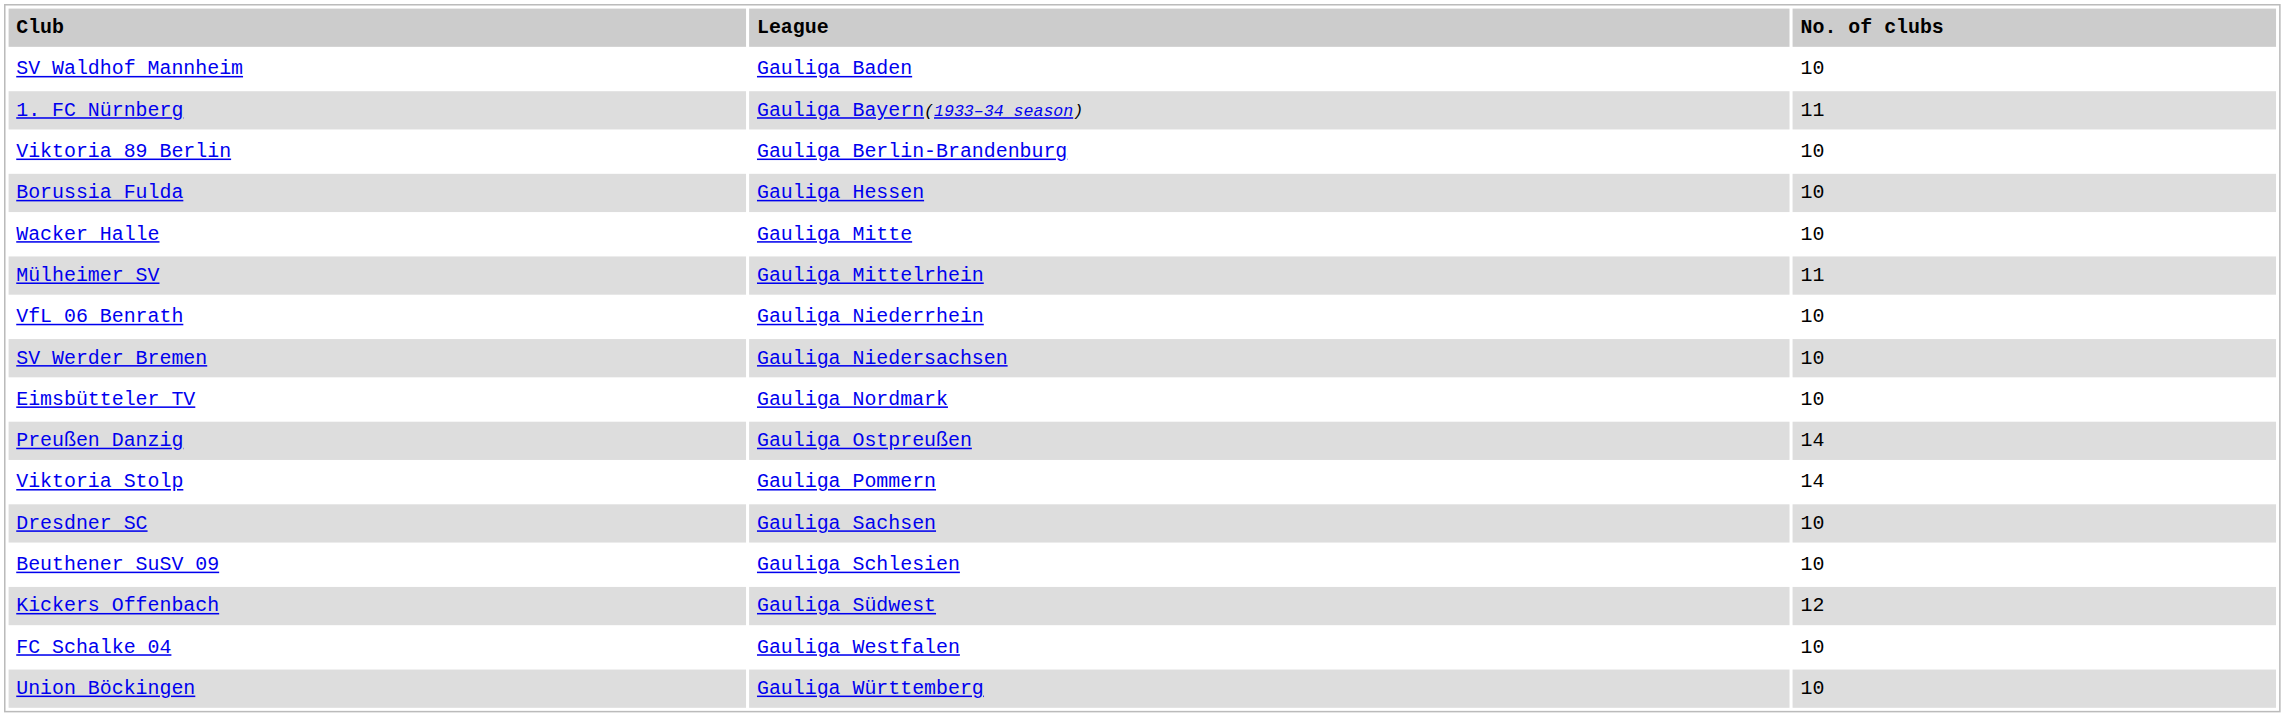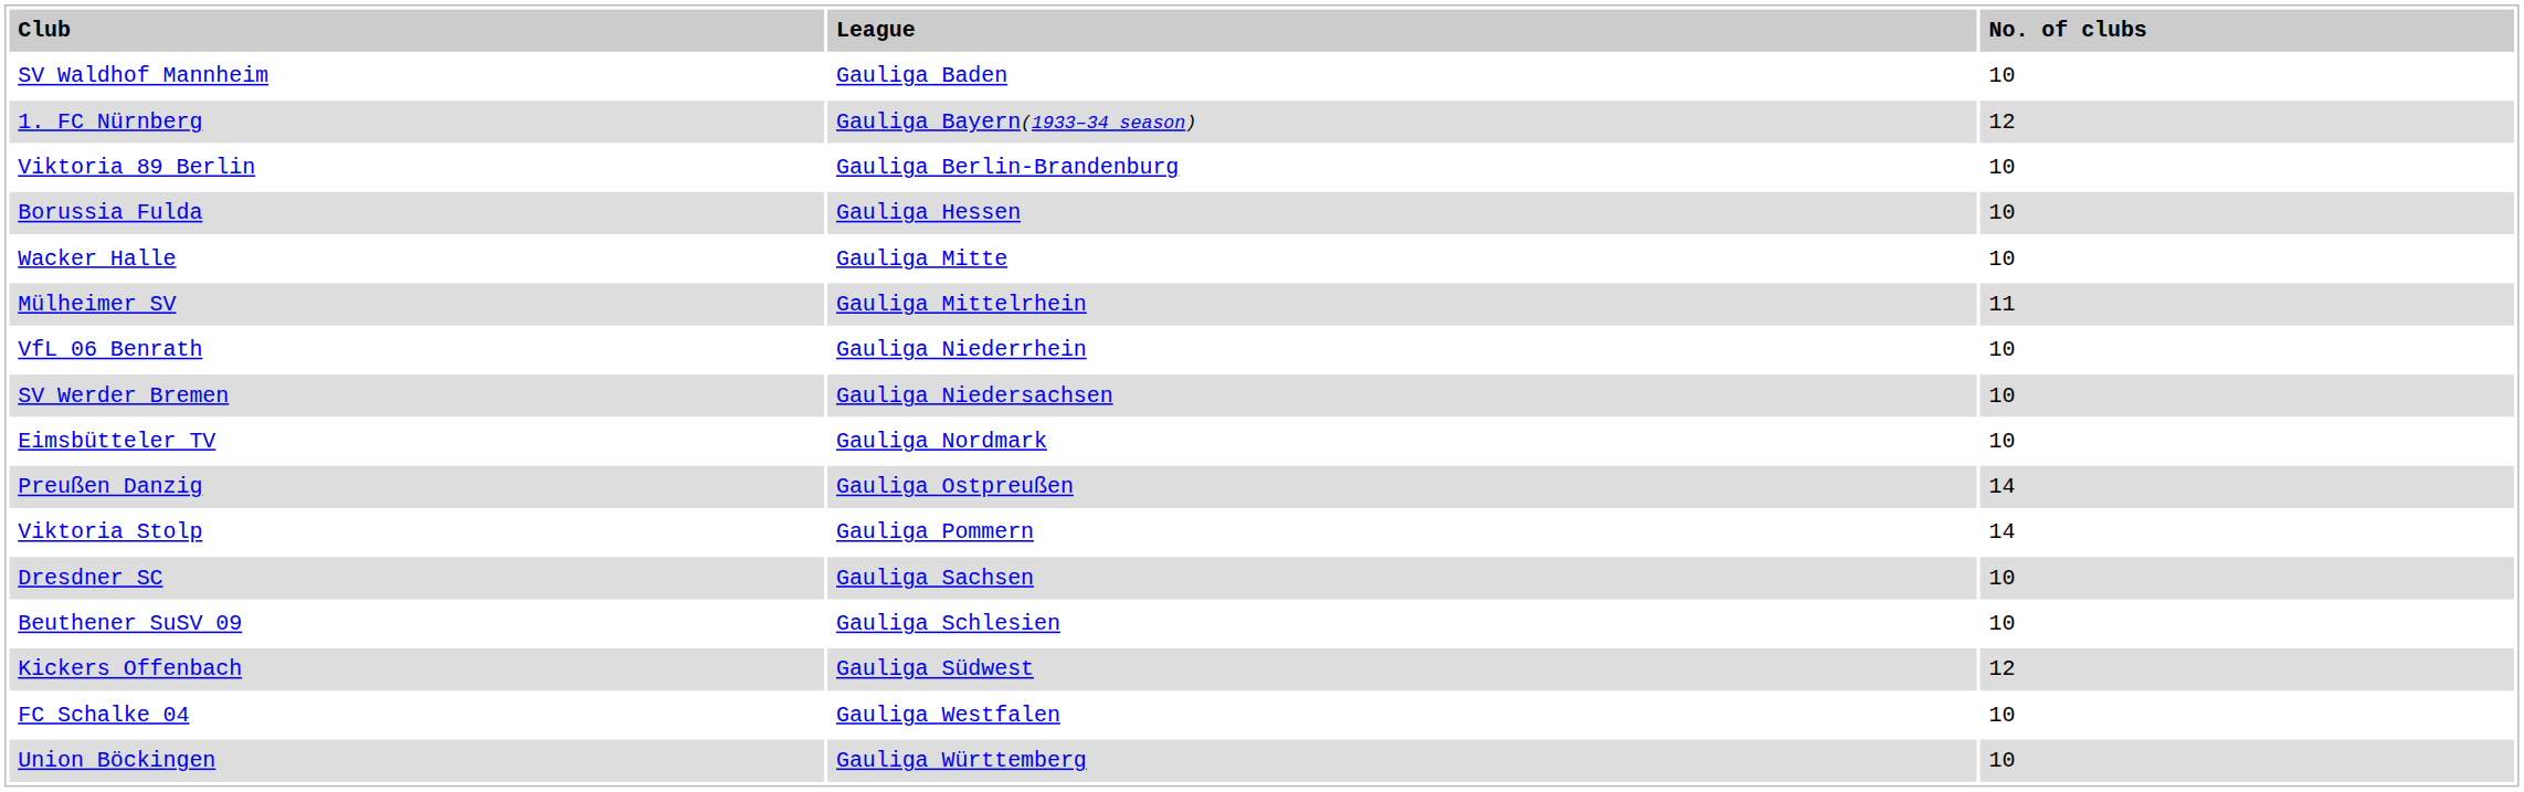1. FC Nürnberg | column 3: 11 -> 12
